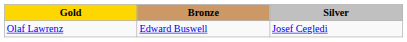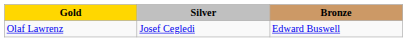columns swapped: Silver <-> Bronze
